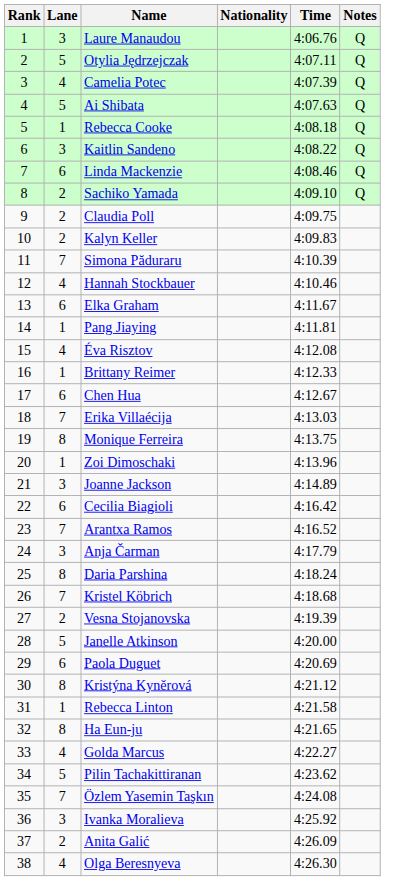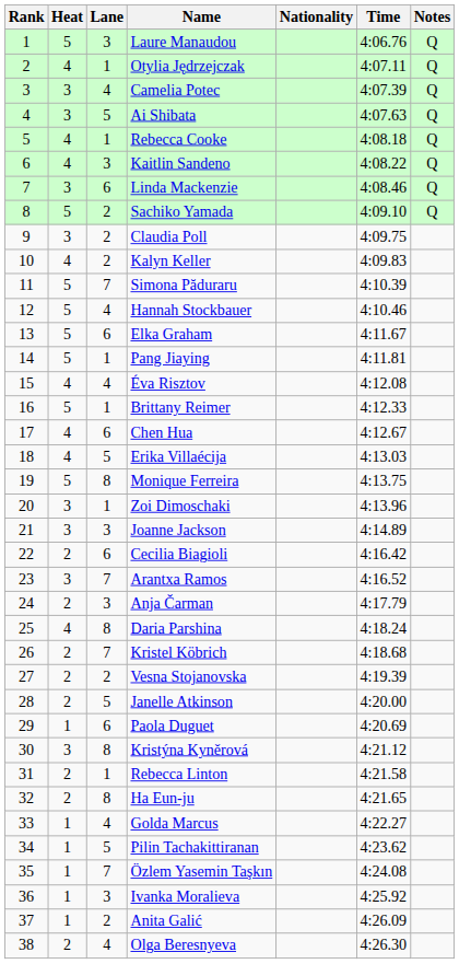+ column: Heat | 5 | 4 | 3 | 3 | 4 | 4 | 3 | 5 | 3 | 4 | 5 | 5 | 5 | 5 | 4 | 5 | 4 | 4 | 5 | 3 | 3 | 2 | 3 | 2 | 4 | 2 | 2 | 2 | 1 | 3 | 2 | 2 | 1 | 1 | 1 | 1 | 1 | 2
Otylia Jędrzejczak | Lane: 5 -> 1
Erika Villaécija | Lane: 7 -> 5
